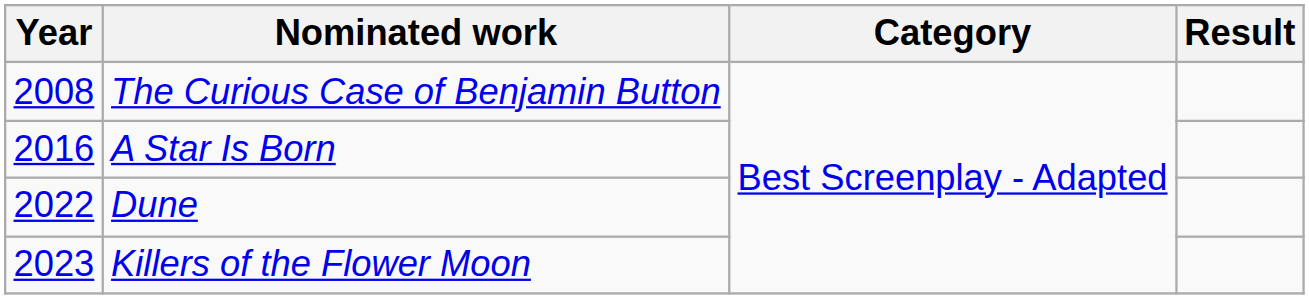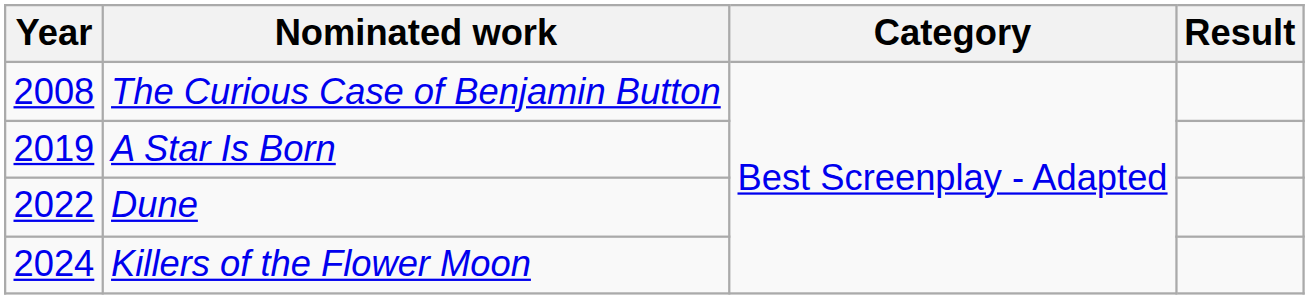A Star Is Born | Year: 2016 -> 2019
Killers of the Flower Moon | Year: 2023 -> 2024
